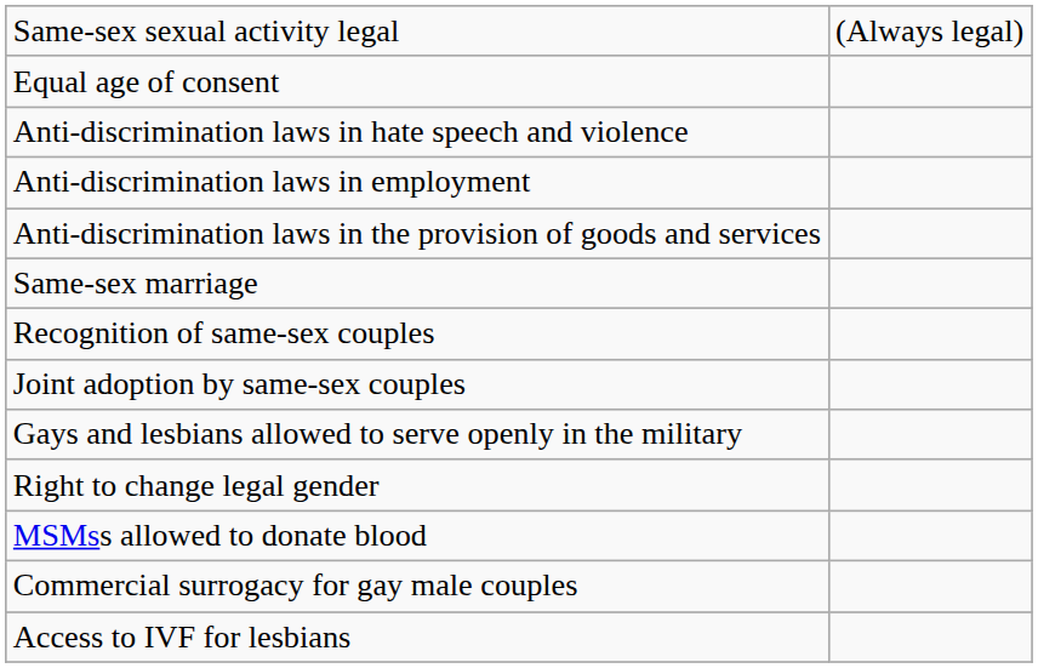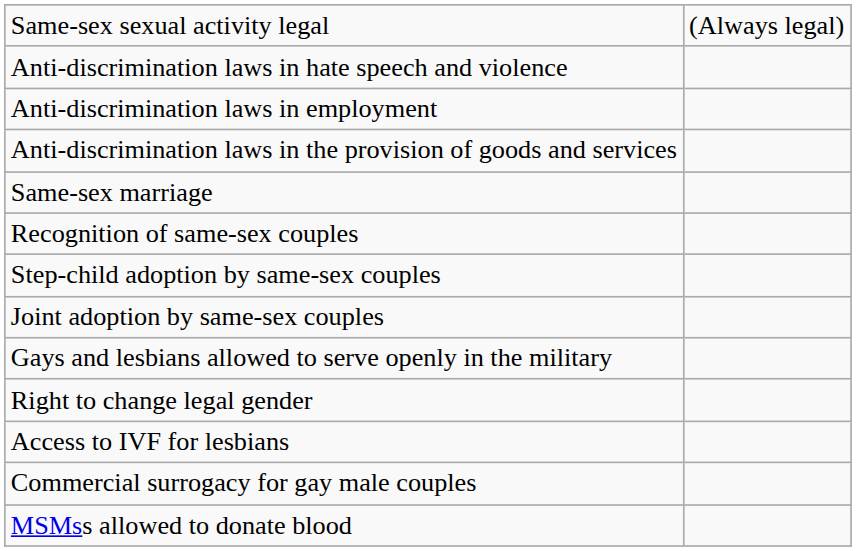- row: Equal age of consent
+ row: Step-child adoption by same-sex couples
rows swapped: Access to IVF for lesbians <-> MSMss allowed to donate blood
